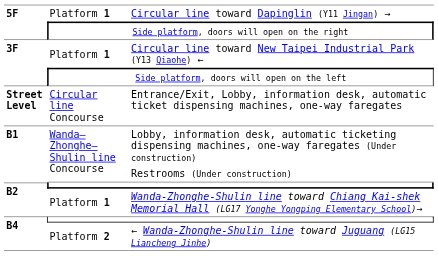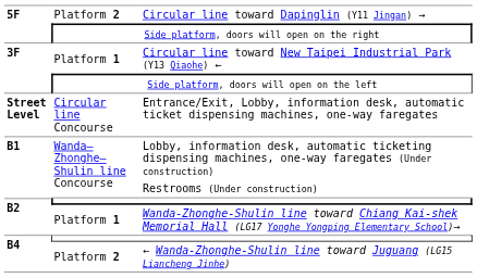Circular line toward Dapinglin (Y11 Jingan) → | column 2: Platform 1 -> Platform 2
